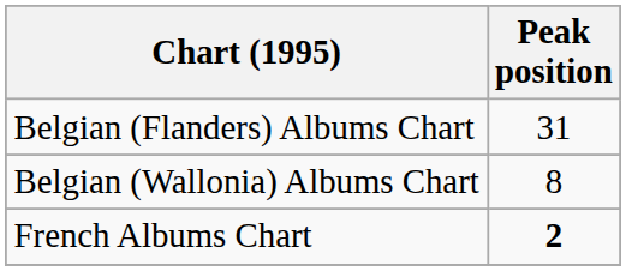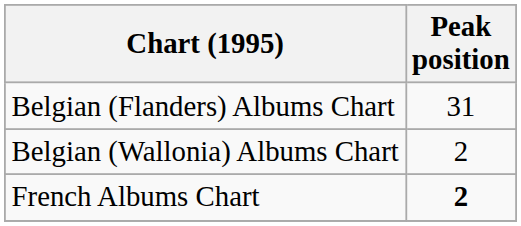Belgian (Wallonia) Albums Chart | Peak position: 8 -> 2
